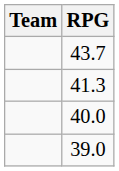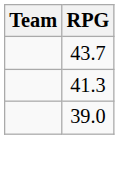- row: 40.0
